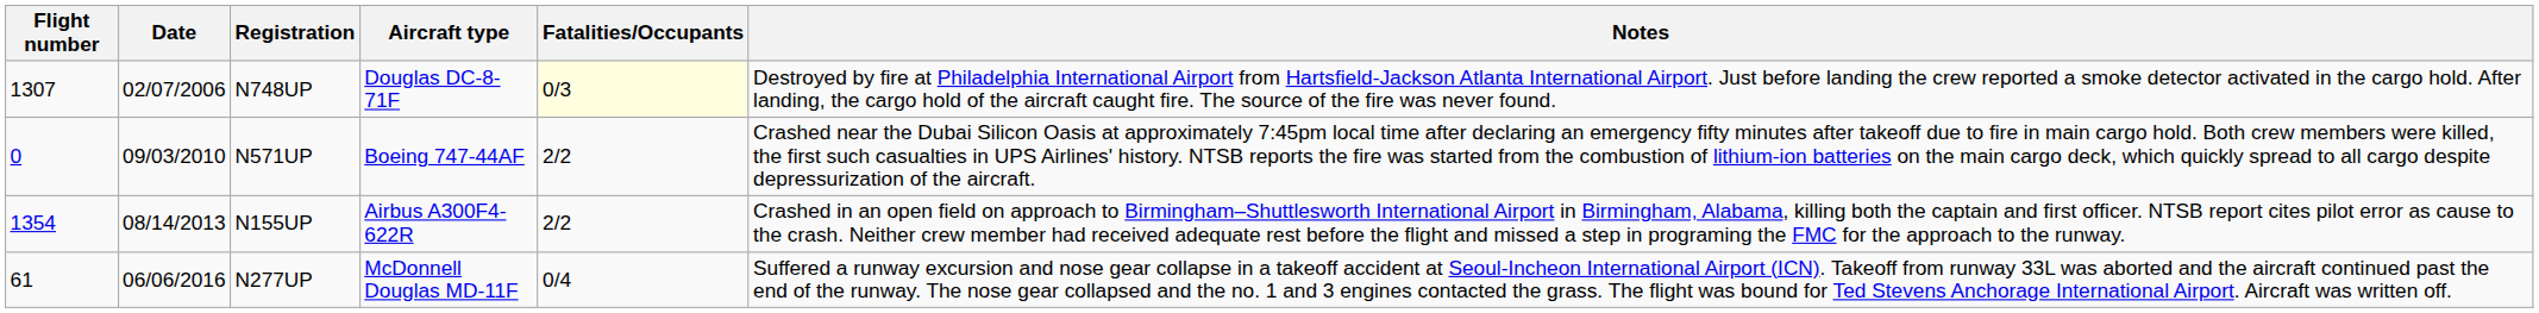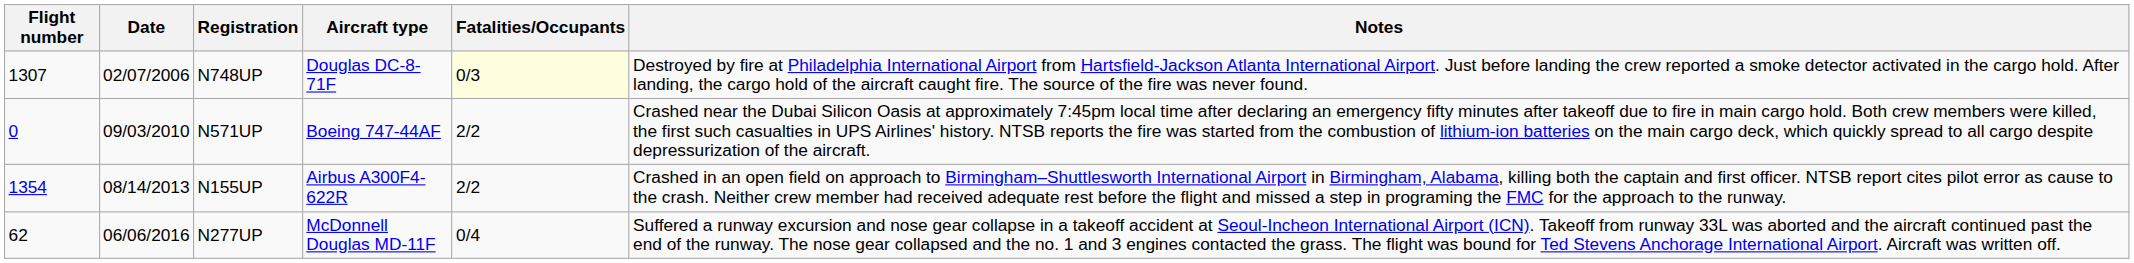N277UP | Flight number: 61 -> 62
